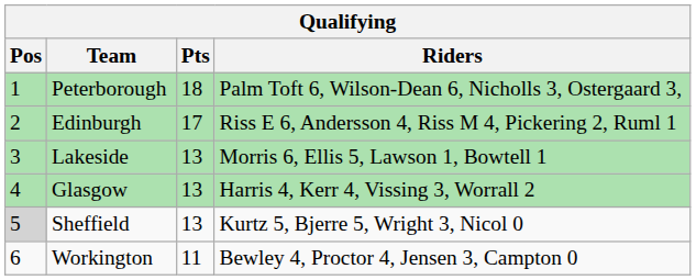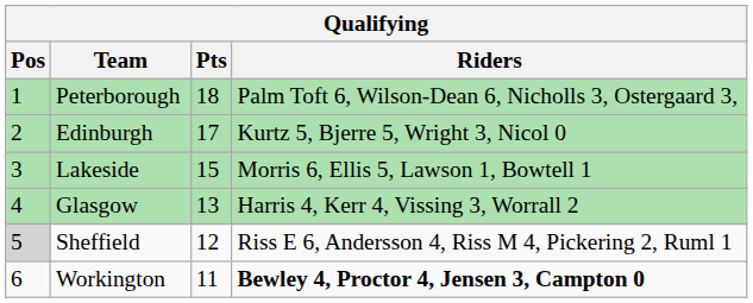Edinburgh | Riders: Riss E 6, Andersson 4, Riss M 4, Pickering 2, Ruml 1 -> Kurtz 5, Bjerre 5, Wright 3, Nicol 0
Lakeside | Pts: 13 -> 15
Sheffield | Pts: 13 -> 12
Sheffield | Riders: Kurtz 5, Bjerre 5, Wright 3, Nicol 0 -> Riss E 6, Andersson 4, Riss M 4, Pickering 2, Ruml 1
Workington | Riders: normal -> bold
